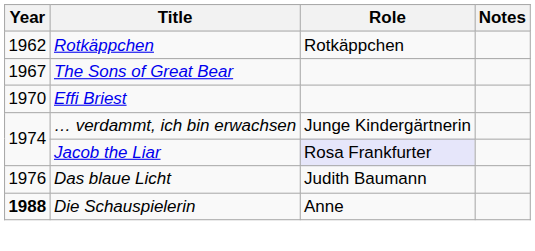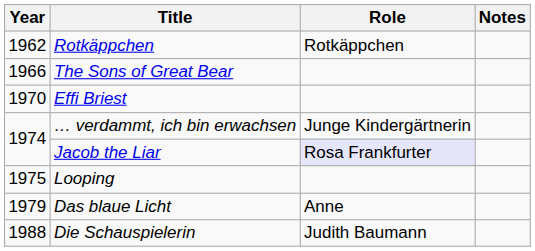The Sons of Great Bear | Year: 1967 -> 1966
+ row: 1975 | Looping
Das blaue Licht | Year: 1976 -> 1979
Das blaue Licht | Role: Judith Baumann -> Anne
Die Schauspielerin | Year: bold -> normal
Die Schauspielerin | Role: Anne -> Judith Baumann
